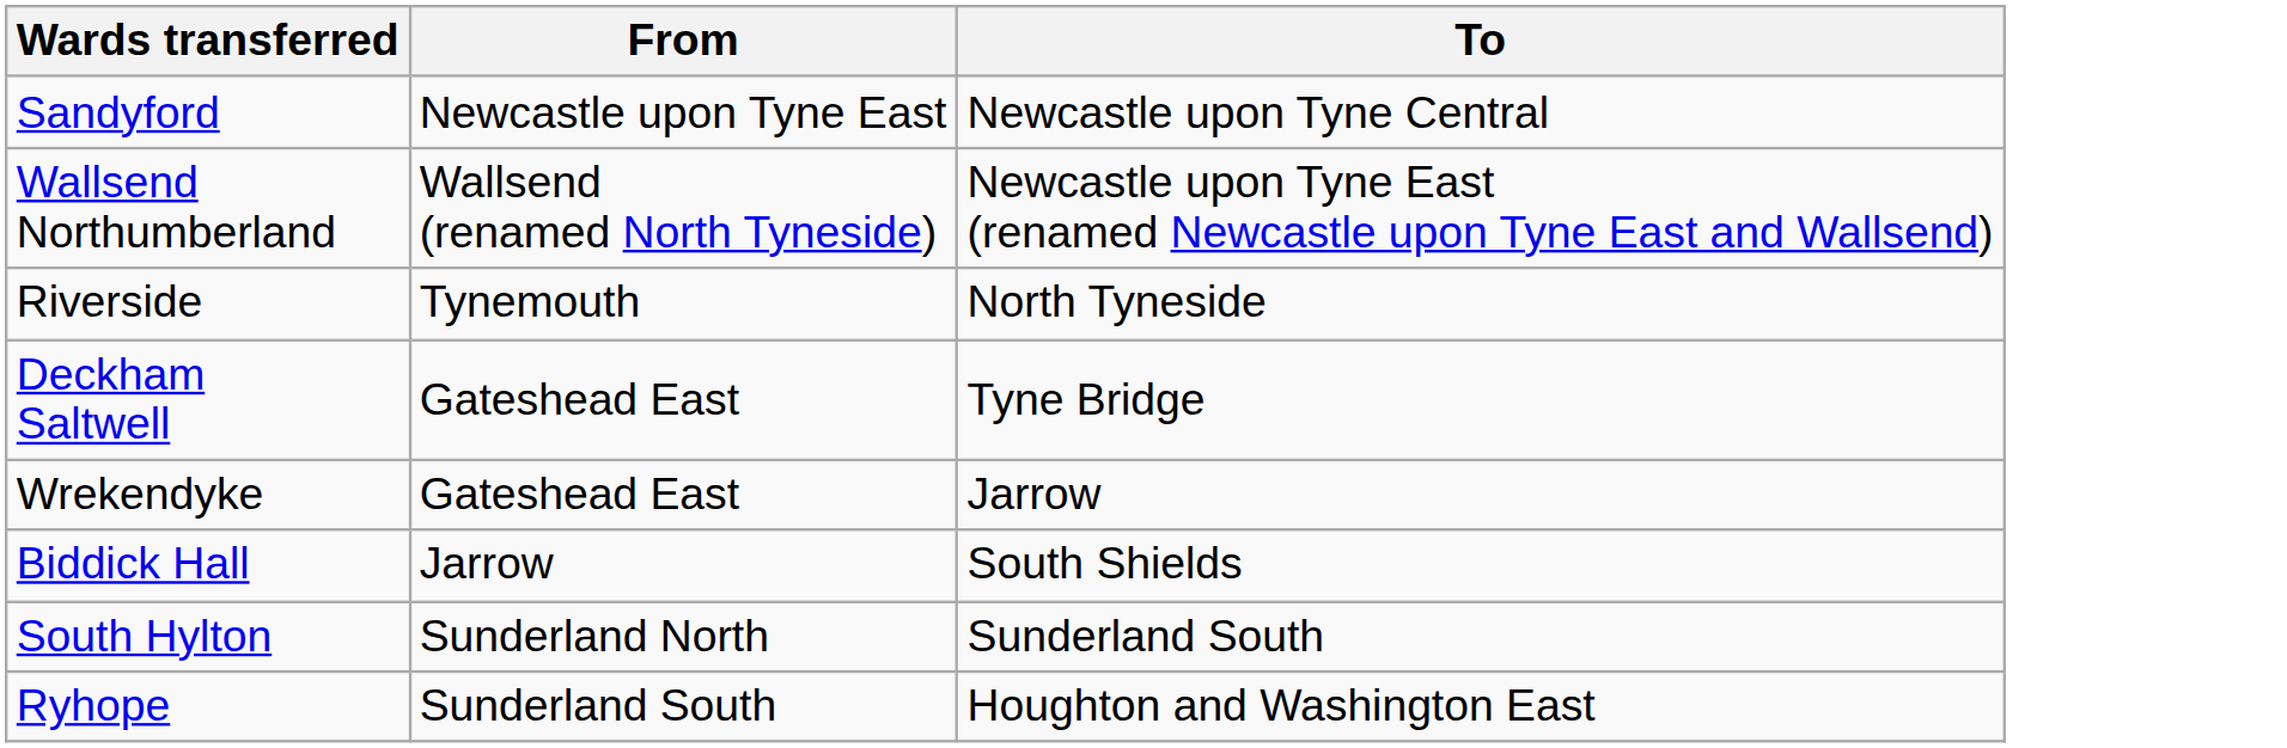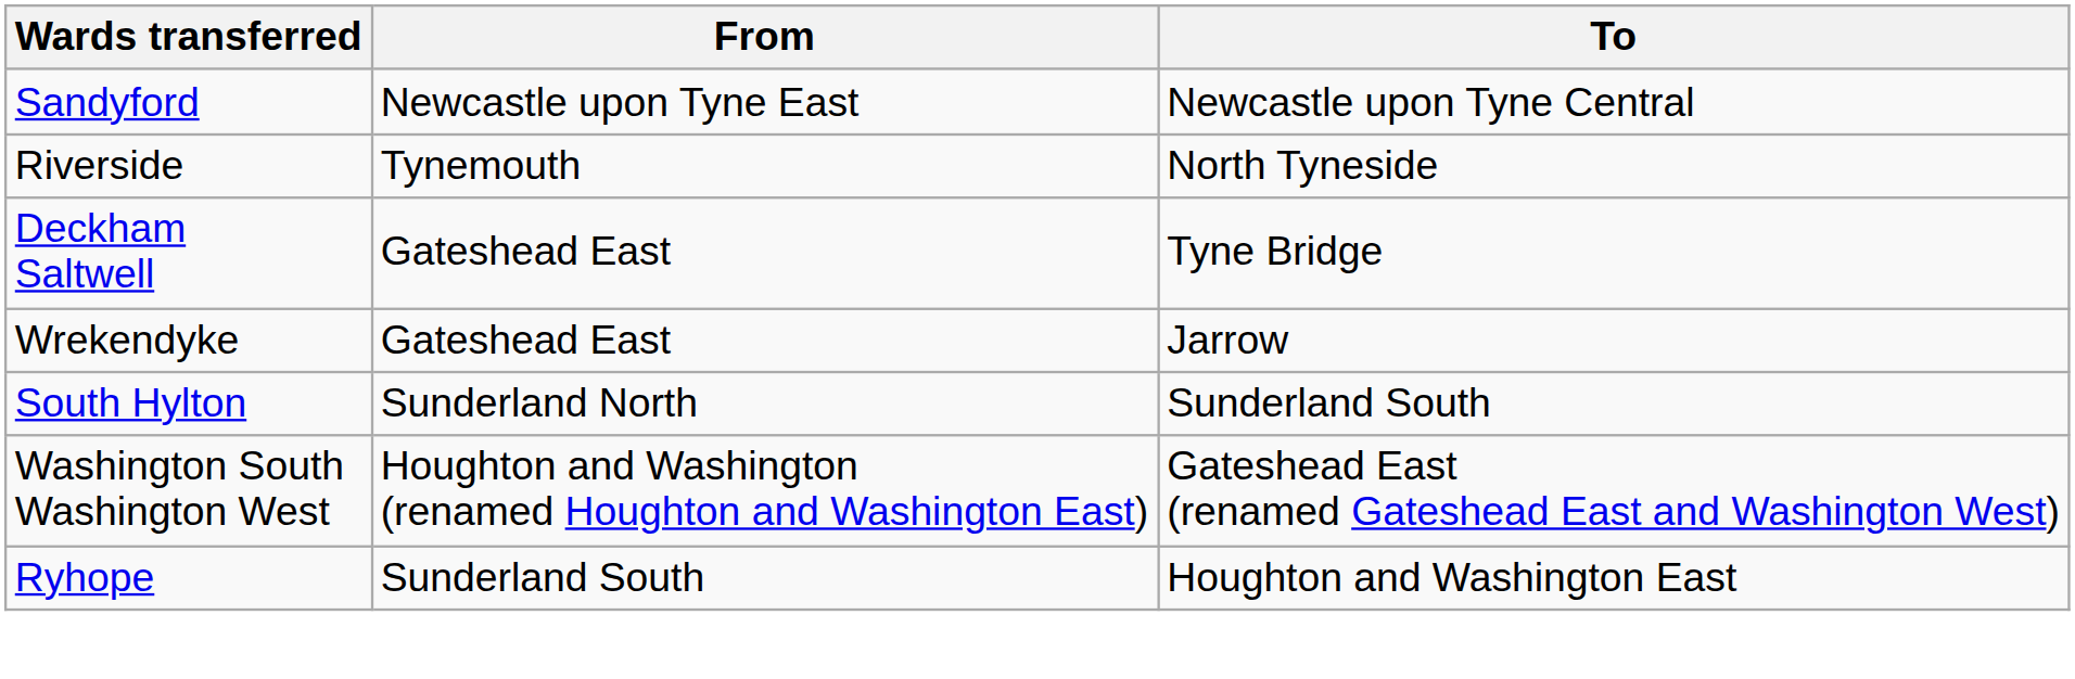- row: Wallsend Northumberland | Wallsend (renamed North Tyneside) | Newcastle upon Tyne East (renamed Newcastle upon Tyne East and Wallsend)
- row: Biddick Hall | Jarrow | South Shields
+ row: Washington South Washington West | Houghton and Washington (renamed Houghton and Washington East) | Gateshead East (renamed Gateshead East and Washington West)
